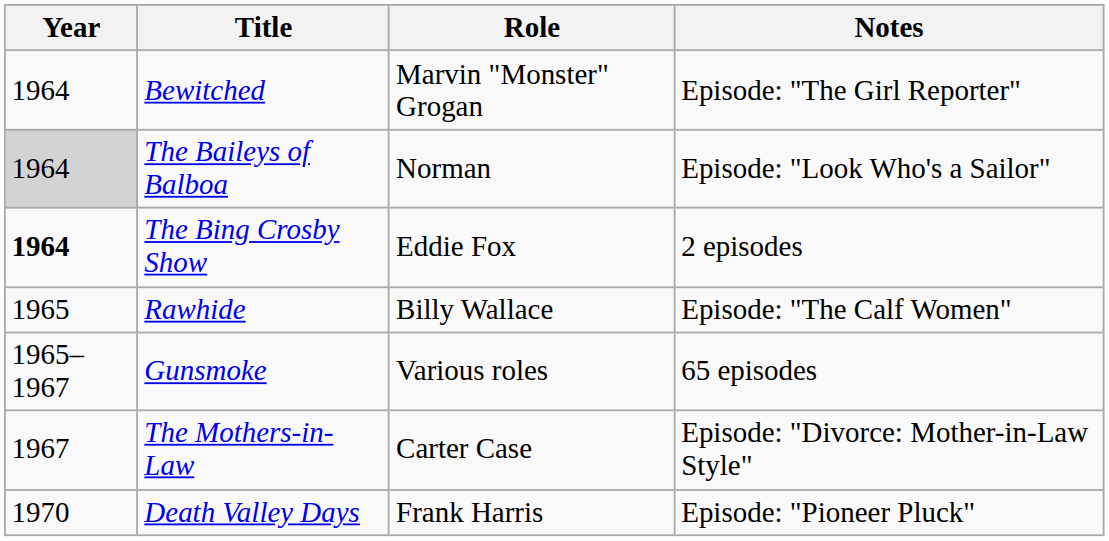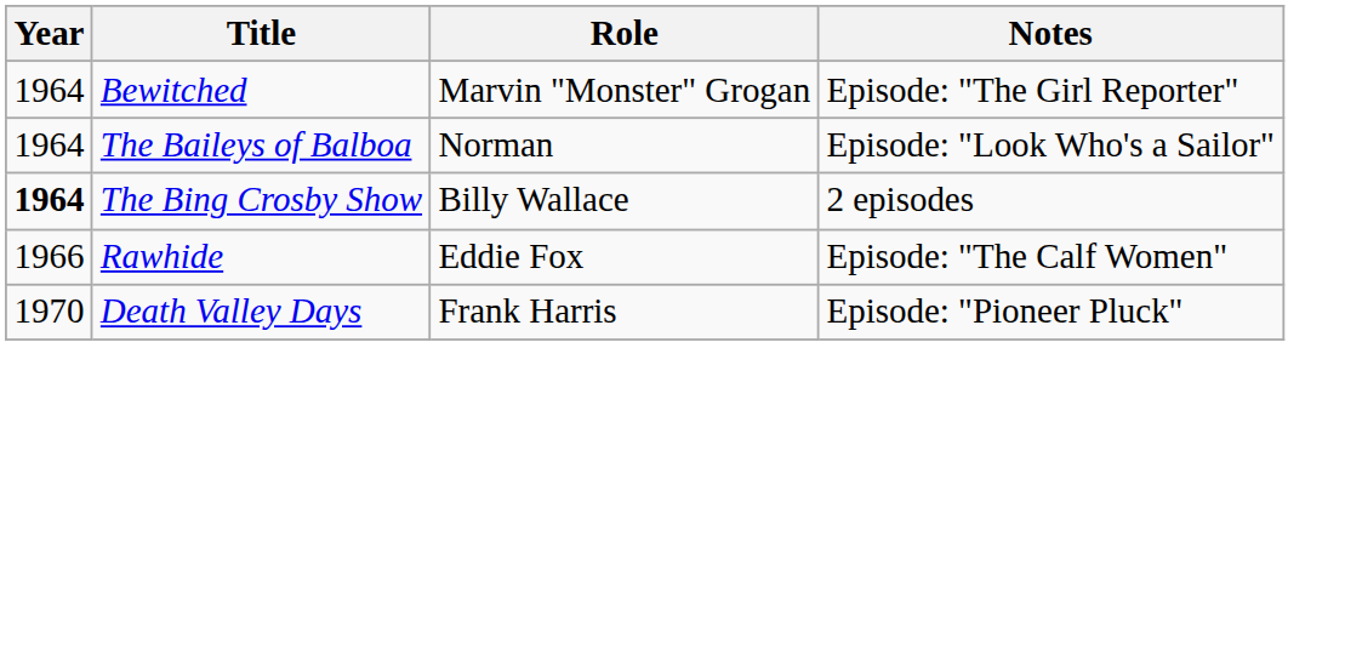The Baileys of Balboa | Year: lightgrey background -> no background
The Bing Crosby Show | Role: Eddie Fox -> Billy Wallace
Rawhide | Year: 1965 -> 1966
Rawhide | Role: Billy Wallace -> Eddie Fox
- row: 1965–1967 | Gunsmoke | Various roles | 65 episodes
- row: 1967 | The Mothers-in-Law | Carter Case | Episode: "Divorce: Mother-in-Law Style"
